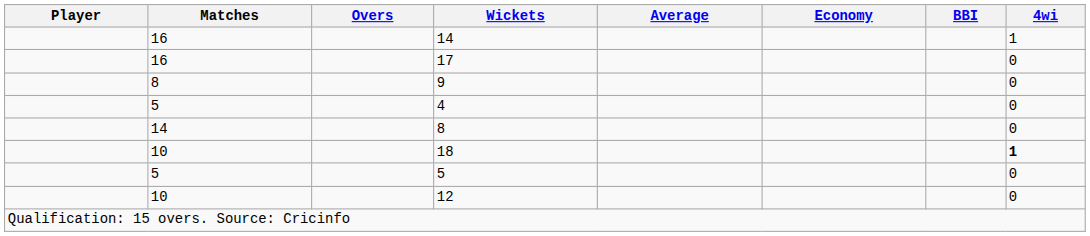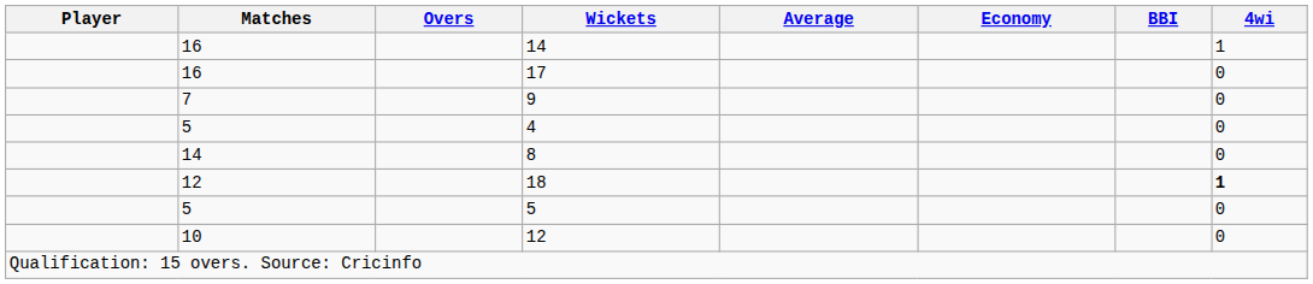9 | Matches: 8 -> 7
18 | Matches: 10 -> 12
